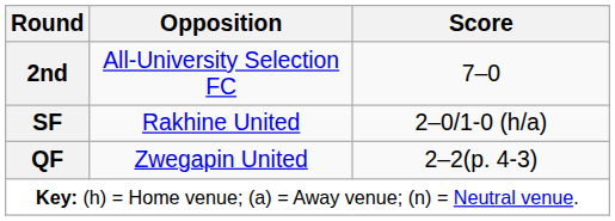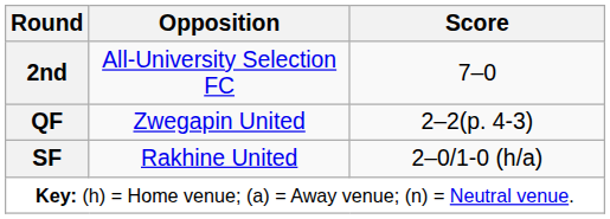rows swapped: QF <-> SF
